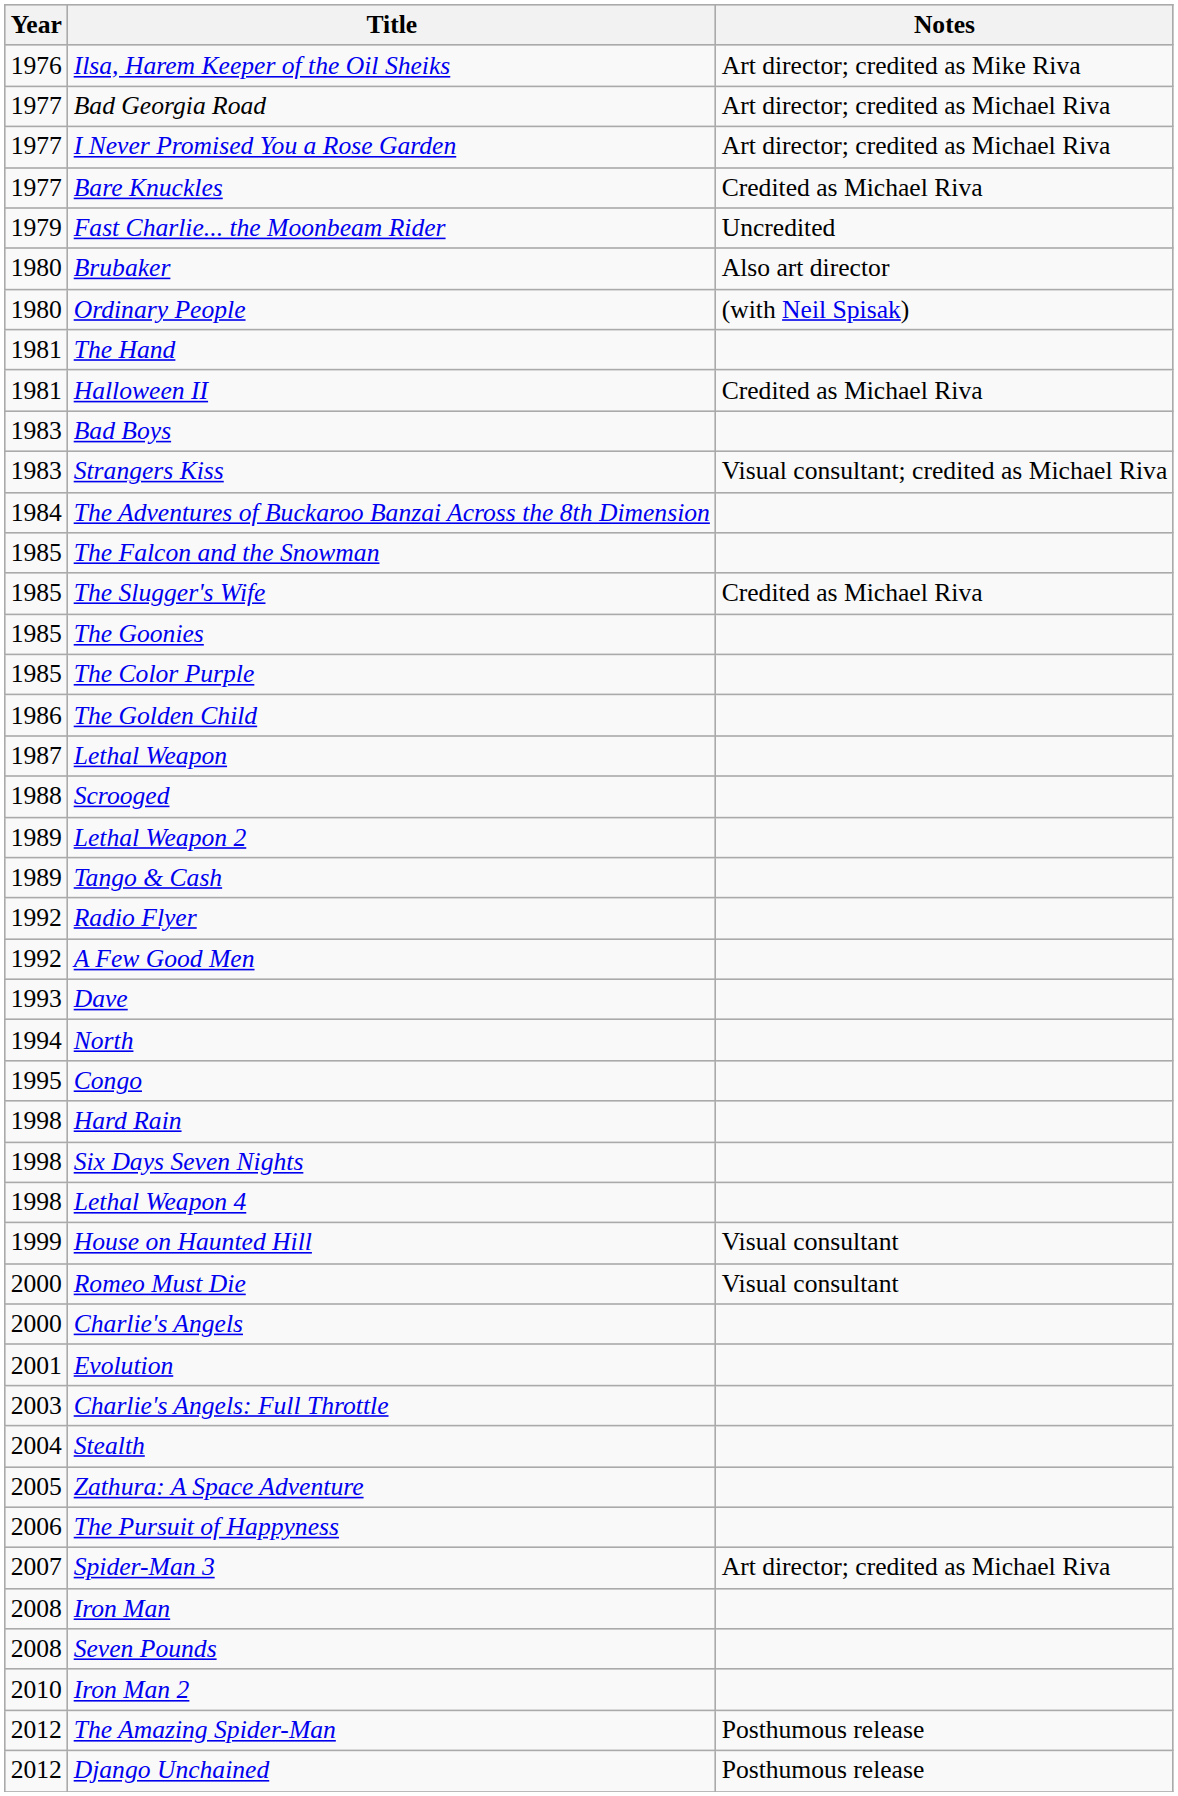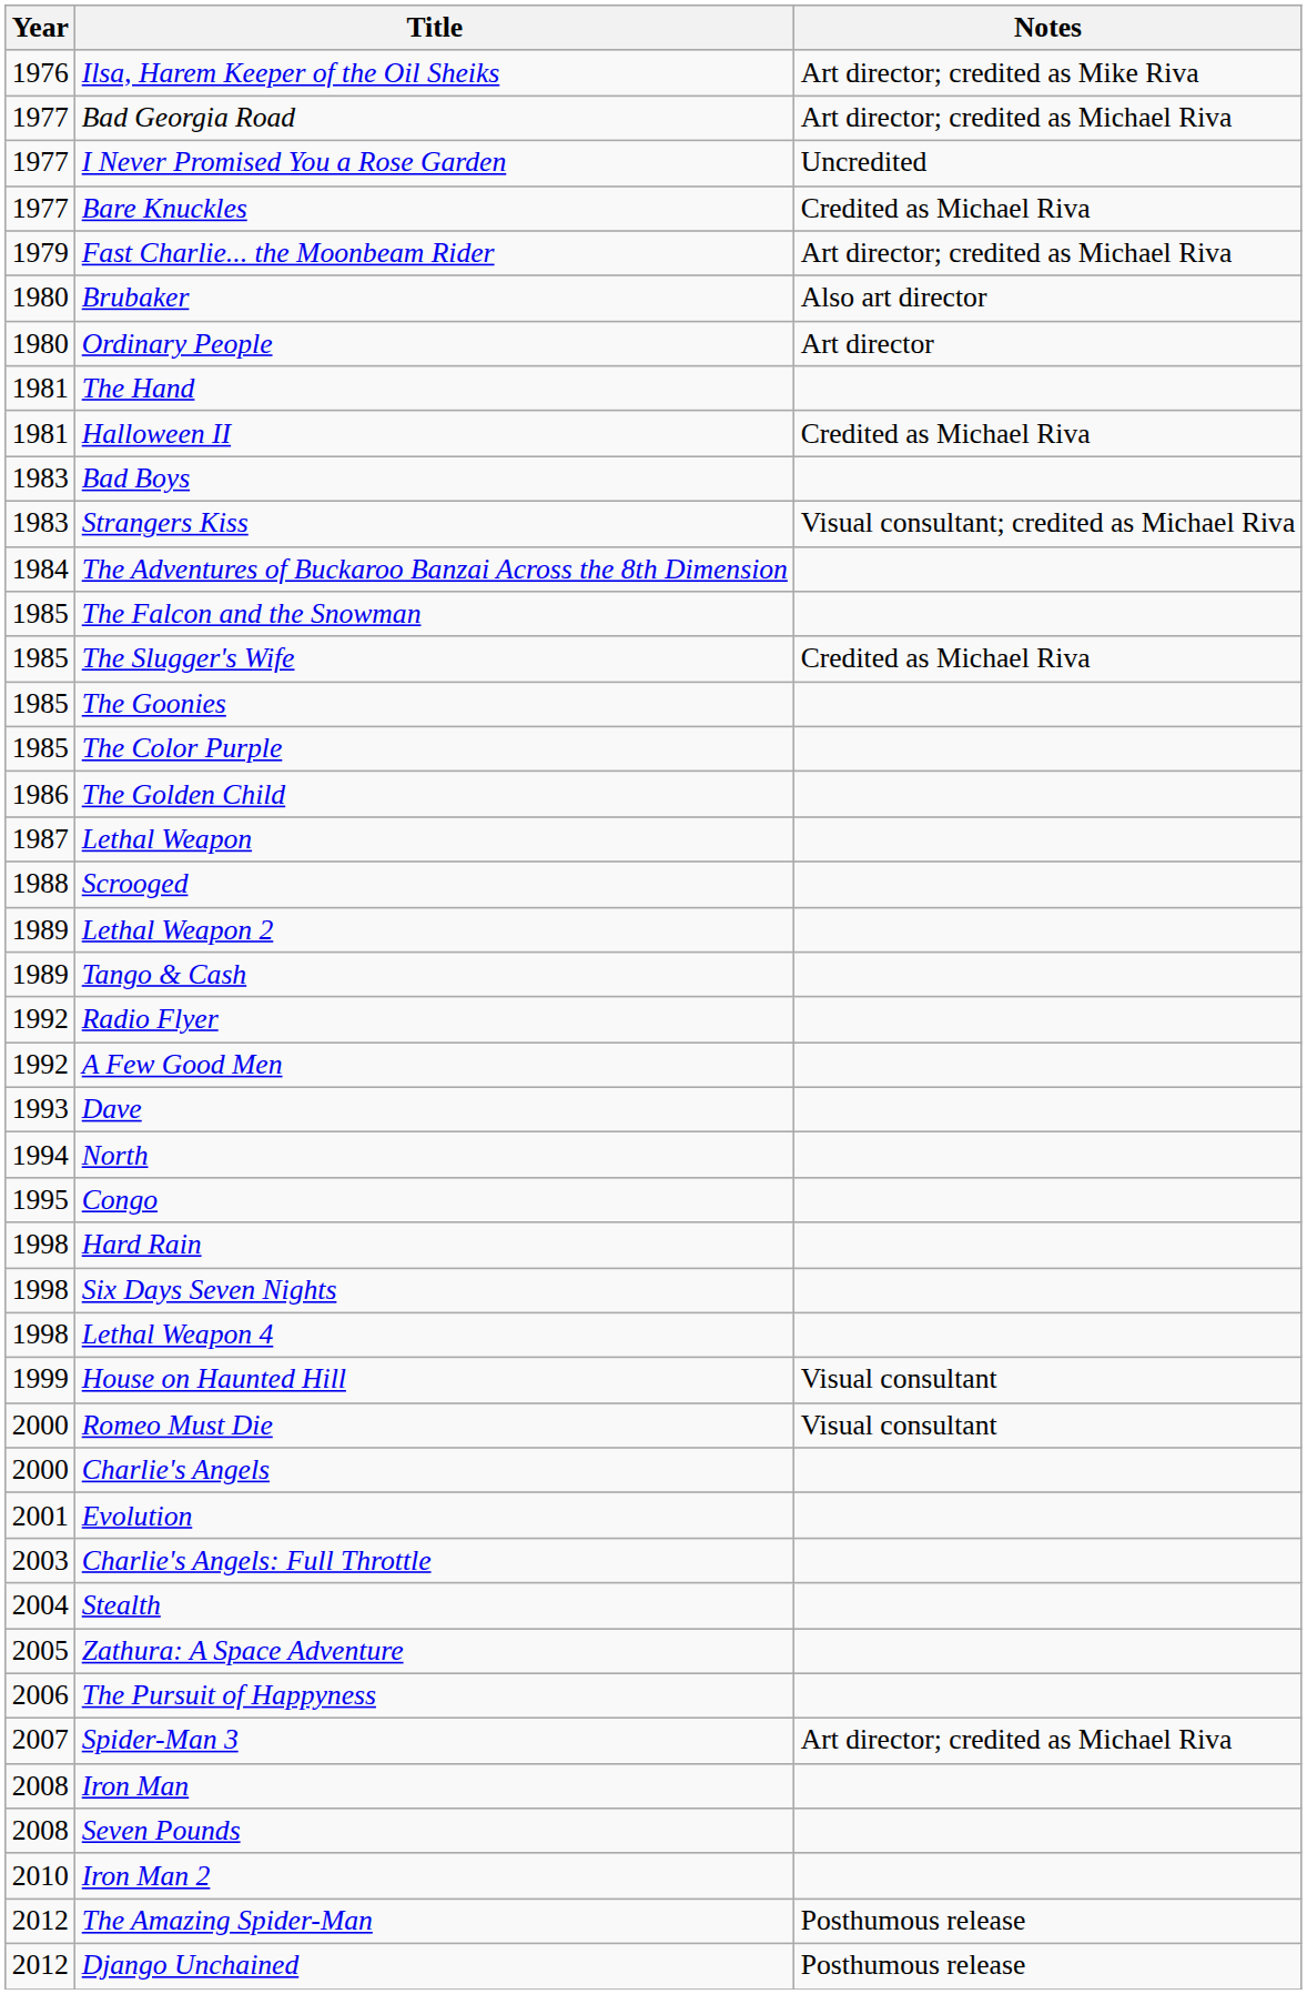I Never Promised You a Rose Garden | Notes: Art director; credited as Michael Riva -> Uncredited
Fast Charlie... the Moonbeam Rider | Notes: Uncredited -> Art director; credited as Michael Riva
Ordinary People | Notes: (with Neil Spisak) -> Art director
